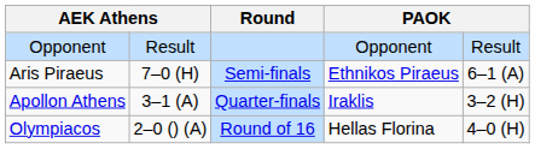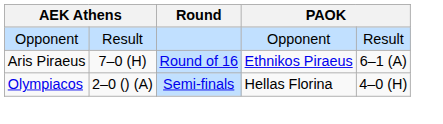Aris Piraeus | Round: Semi-finals -> Round of 16
- row: Apollon Athens | 3–1 (A) | Quarter-finals | Iraklis | 3–2 (H)
Olympiacos | Round: Round of 16 -> Semi-finals
